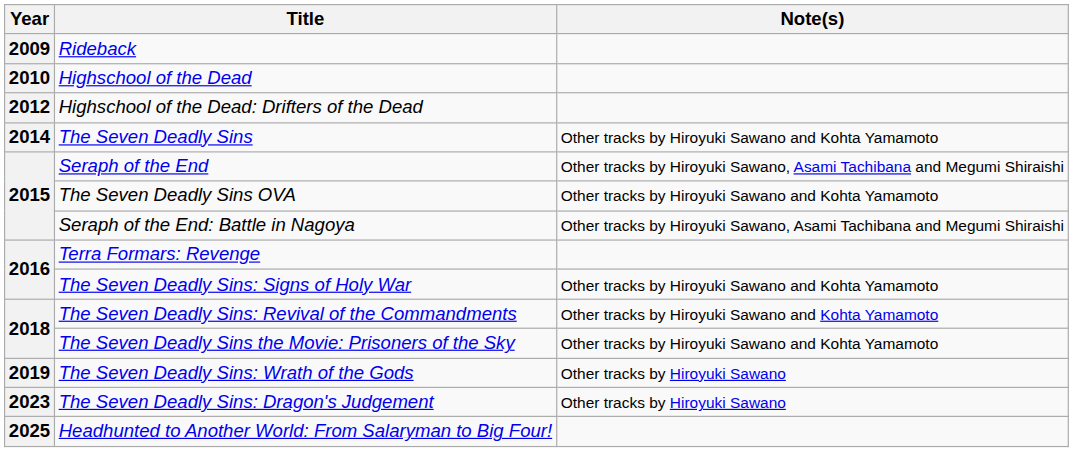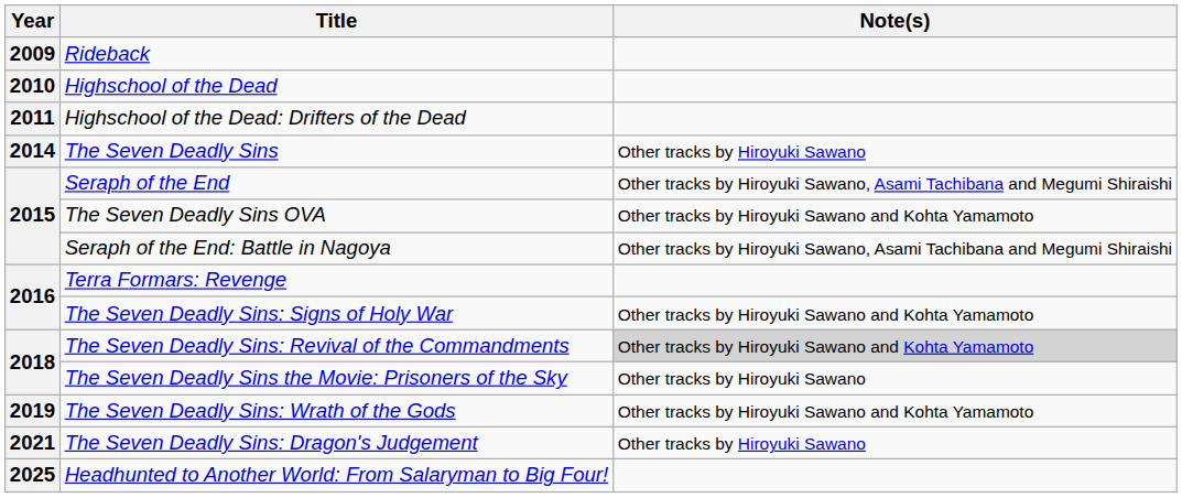Highschool of the Dead: Drifters of the Dead | Year: 2012 -> 2011
The Seven Deadly Sins | Note(s): Other tracks by Hiroyuki Sawano and Kohta Yamamoto -> Other tracks by Hiroyuki Sawano
The Seven Deadly Sins: Revival of the Commandments | Note(s): no background -> lightgrey background
The Seven Deadly Sins the Movie: Prisoners of the Sky | Note(s): Other tracks by Hiroyuki Sawano and Kohta Yamamoto -> Other tracks by Hiroyuki Sawano
The Seven Deadly Sins: Wrath of the Gods | Note(s): Other tracks by Hiroyuki Sawano -> Other tracks by Hiroyuki Sawano and Kohta Yamamoto
The Seven Deadly Sins: Dragon's Judgement | Year: 2023 -> 2021
